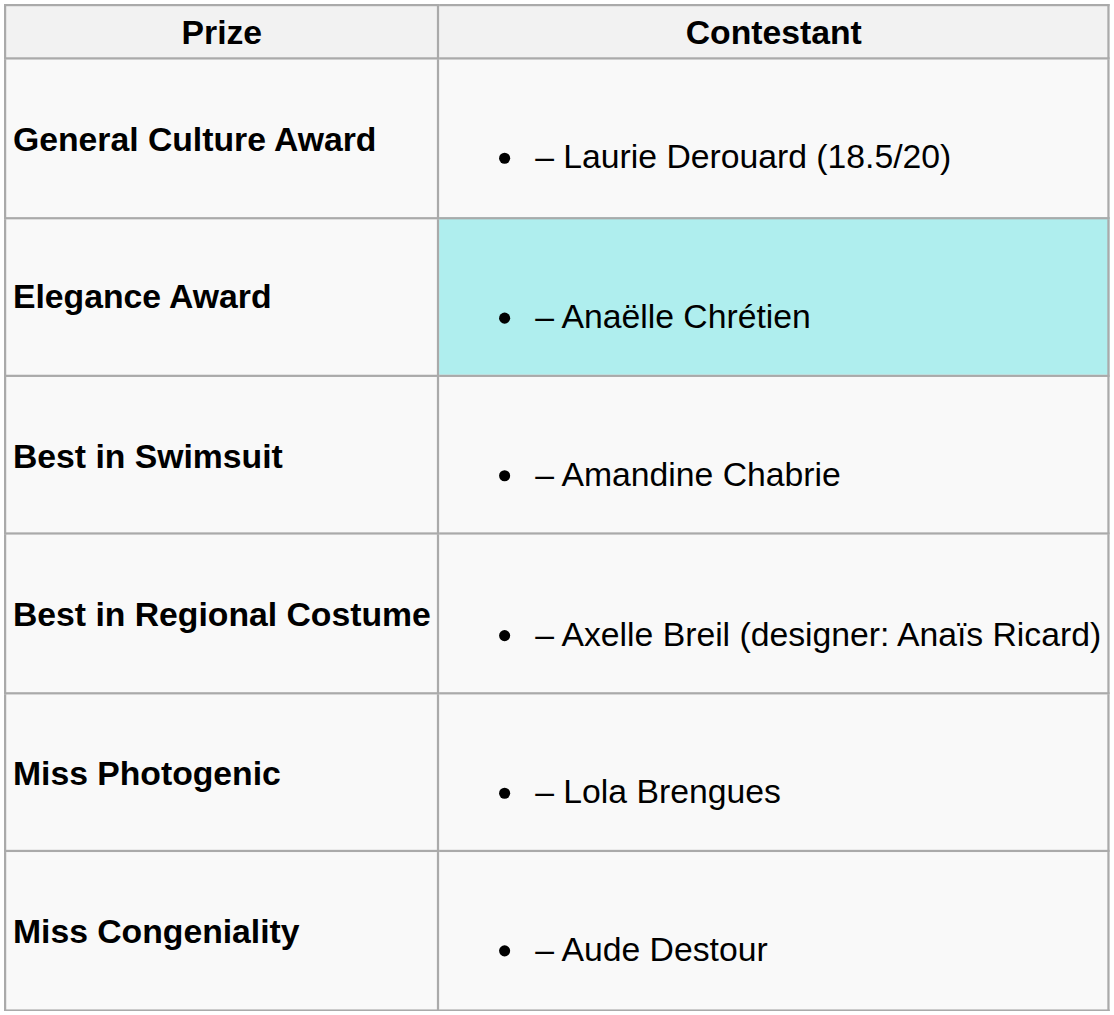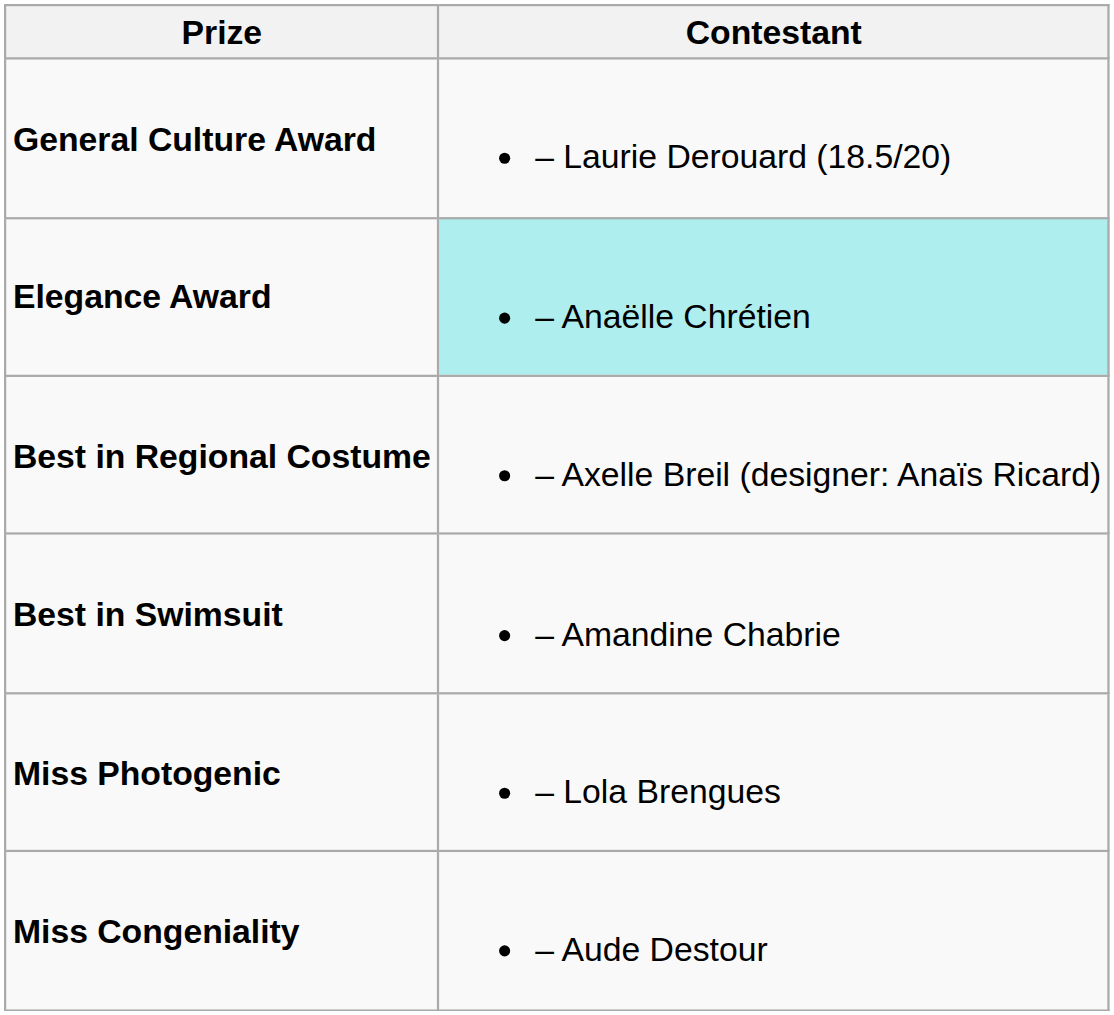rows swapped: Best in Regional Costume <-> Best in Swimsuit
